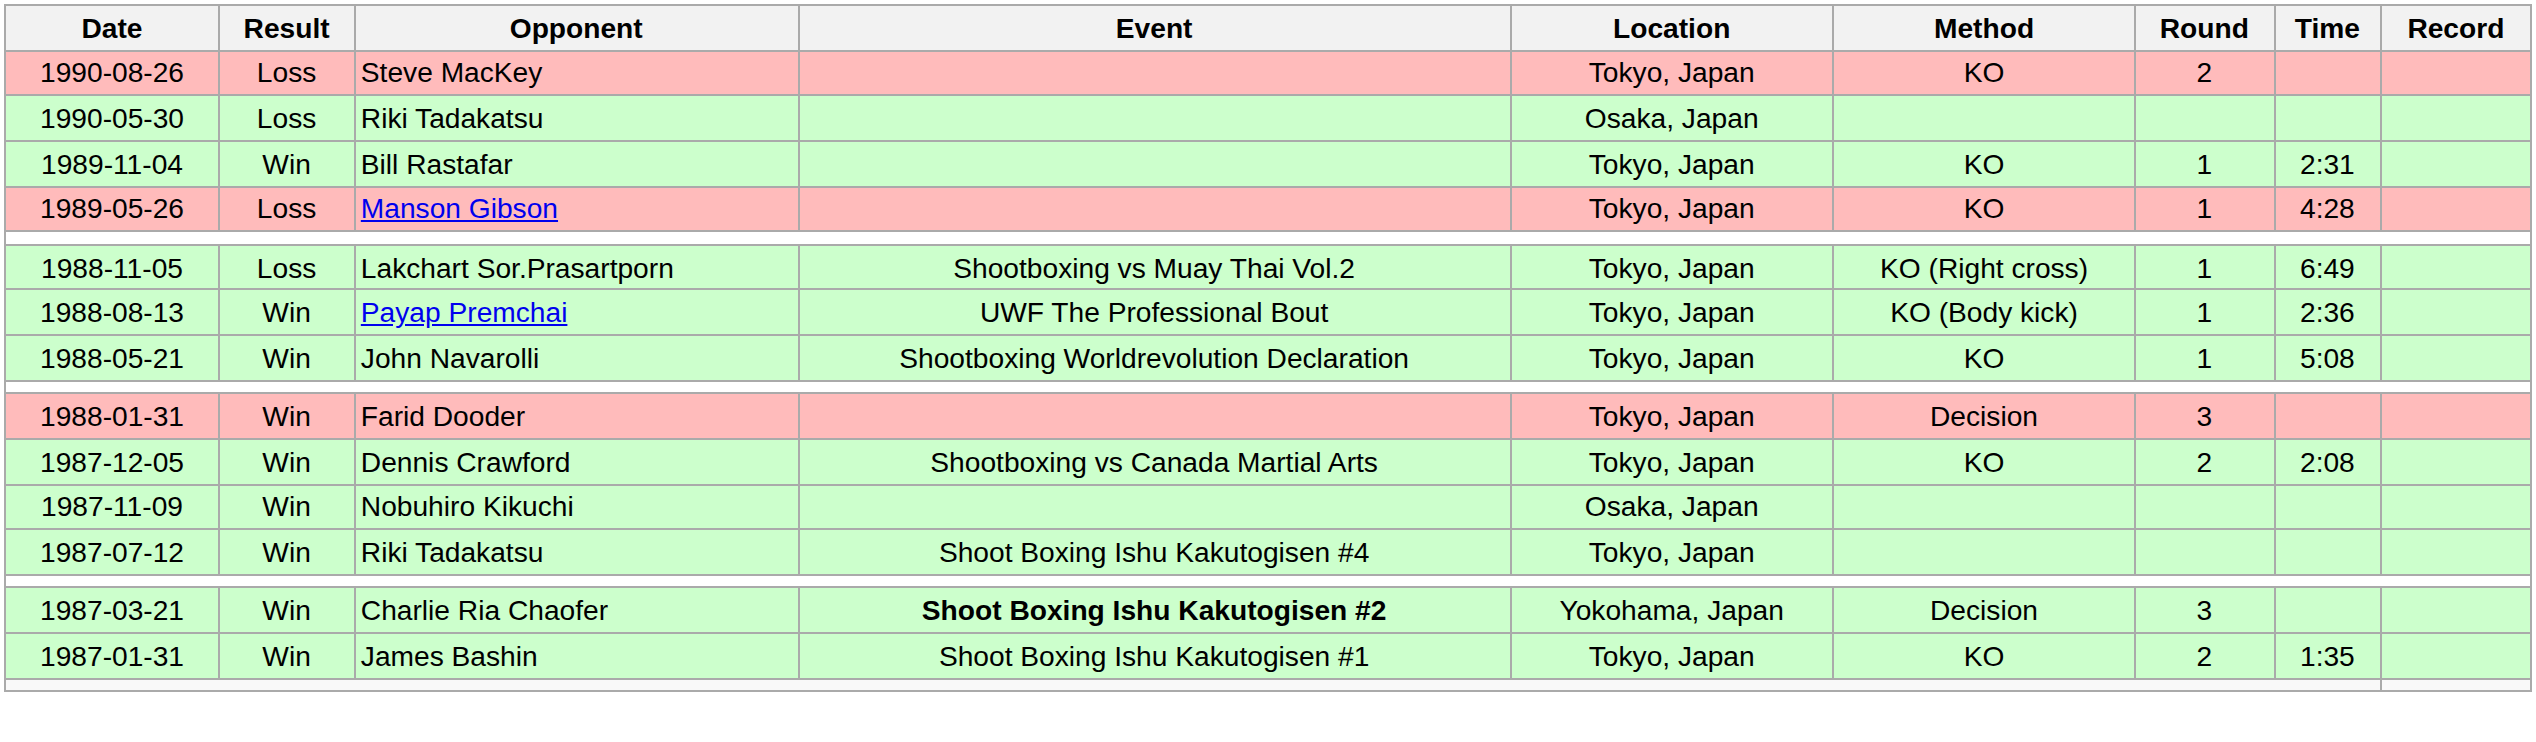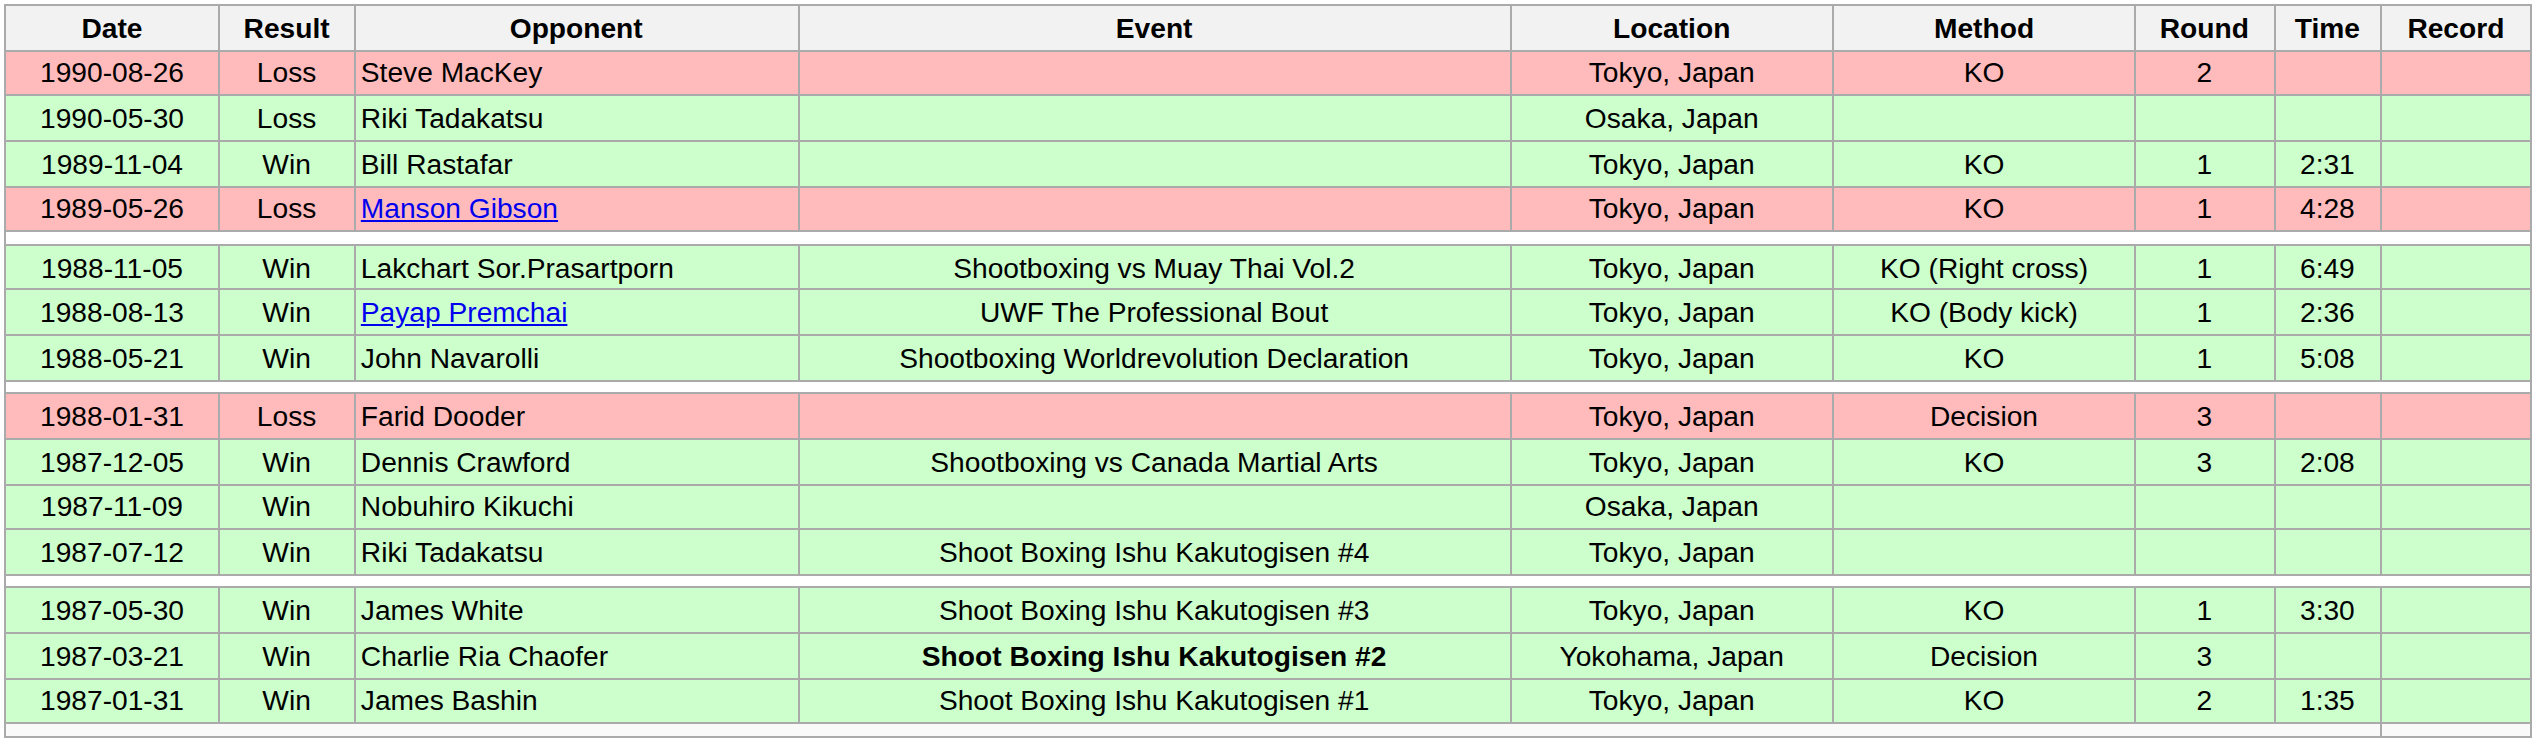Lakchart Sor.Prasartporn | Result: Loss -> Win
Farid Dooder | Result: Win -> Loss
Dennis Crawford | Round: 2 -> 3
+ row: 1987-05-30 | Win | James White | Shoot Boxing Ishu Kakutogisen #3 | Tokyo, Japan | KO | 1 | 3:30
